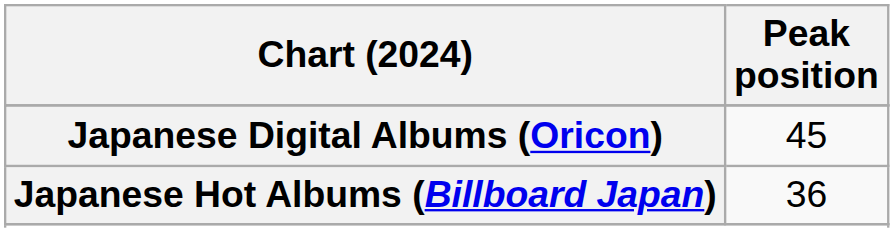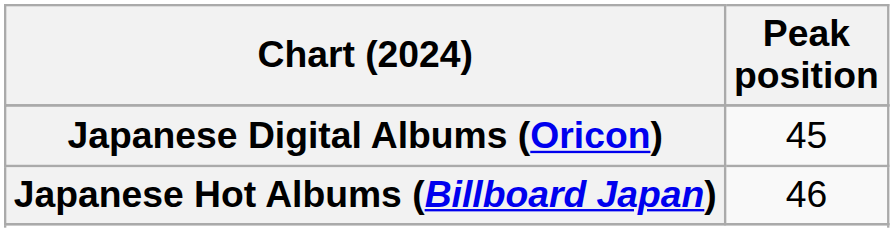Japanese Hot Albums (Billboard Japan) | Peak position: 36 -> 46
